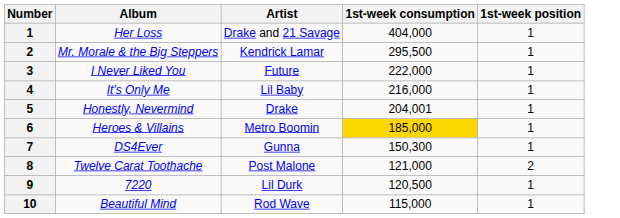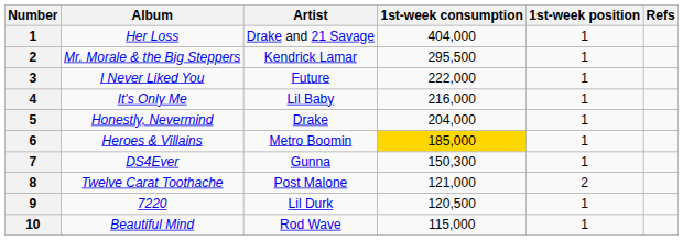+ column: Refs
Honestly, Nevermind | 1st-week consumption: 204,001 -> 204,000
